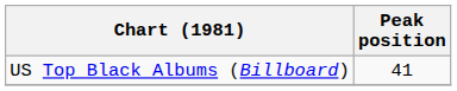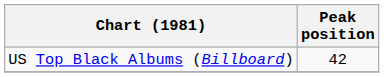US Top Black Albums (Billboard) | Peak position: 41 -> 42
